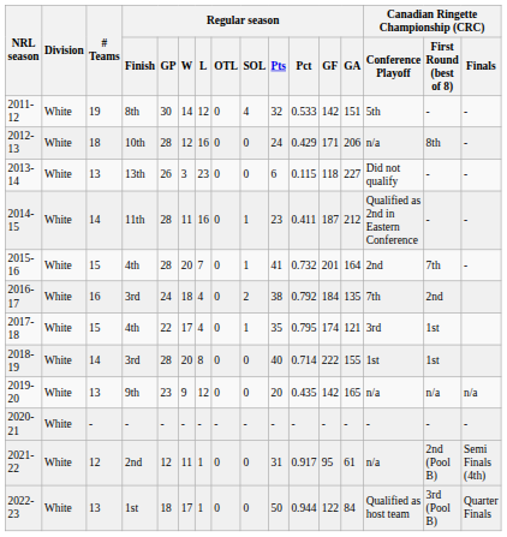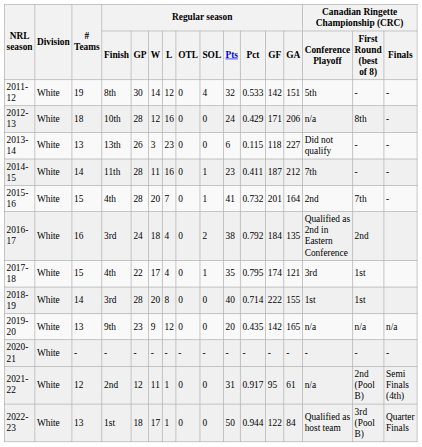2014-15 | Canadian Ringette Championship (CRC) / Conference Playoff: Qualified as 2nd in Eastern Conference -> 7th
2016-17 | Canadian Ringette Championship (CRC) / Conference Playoff: 7th -> Qualified as 2nd in Eastern Conference
